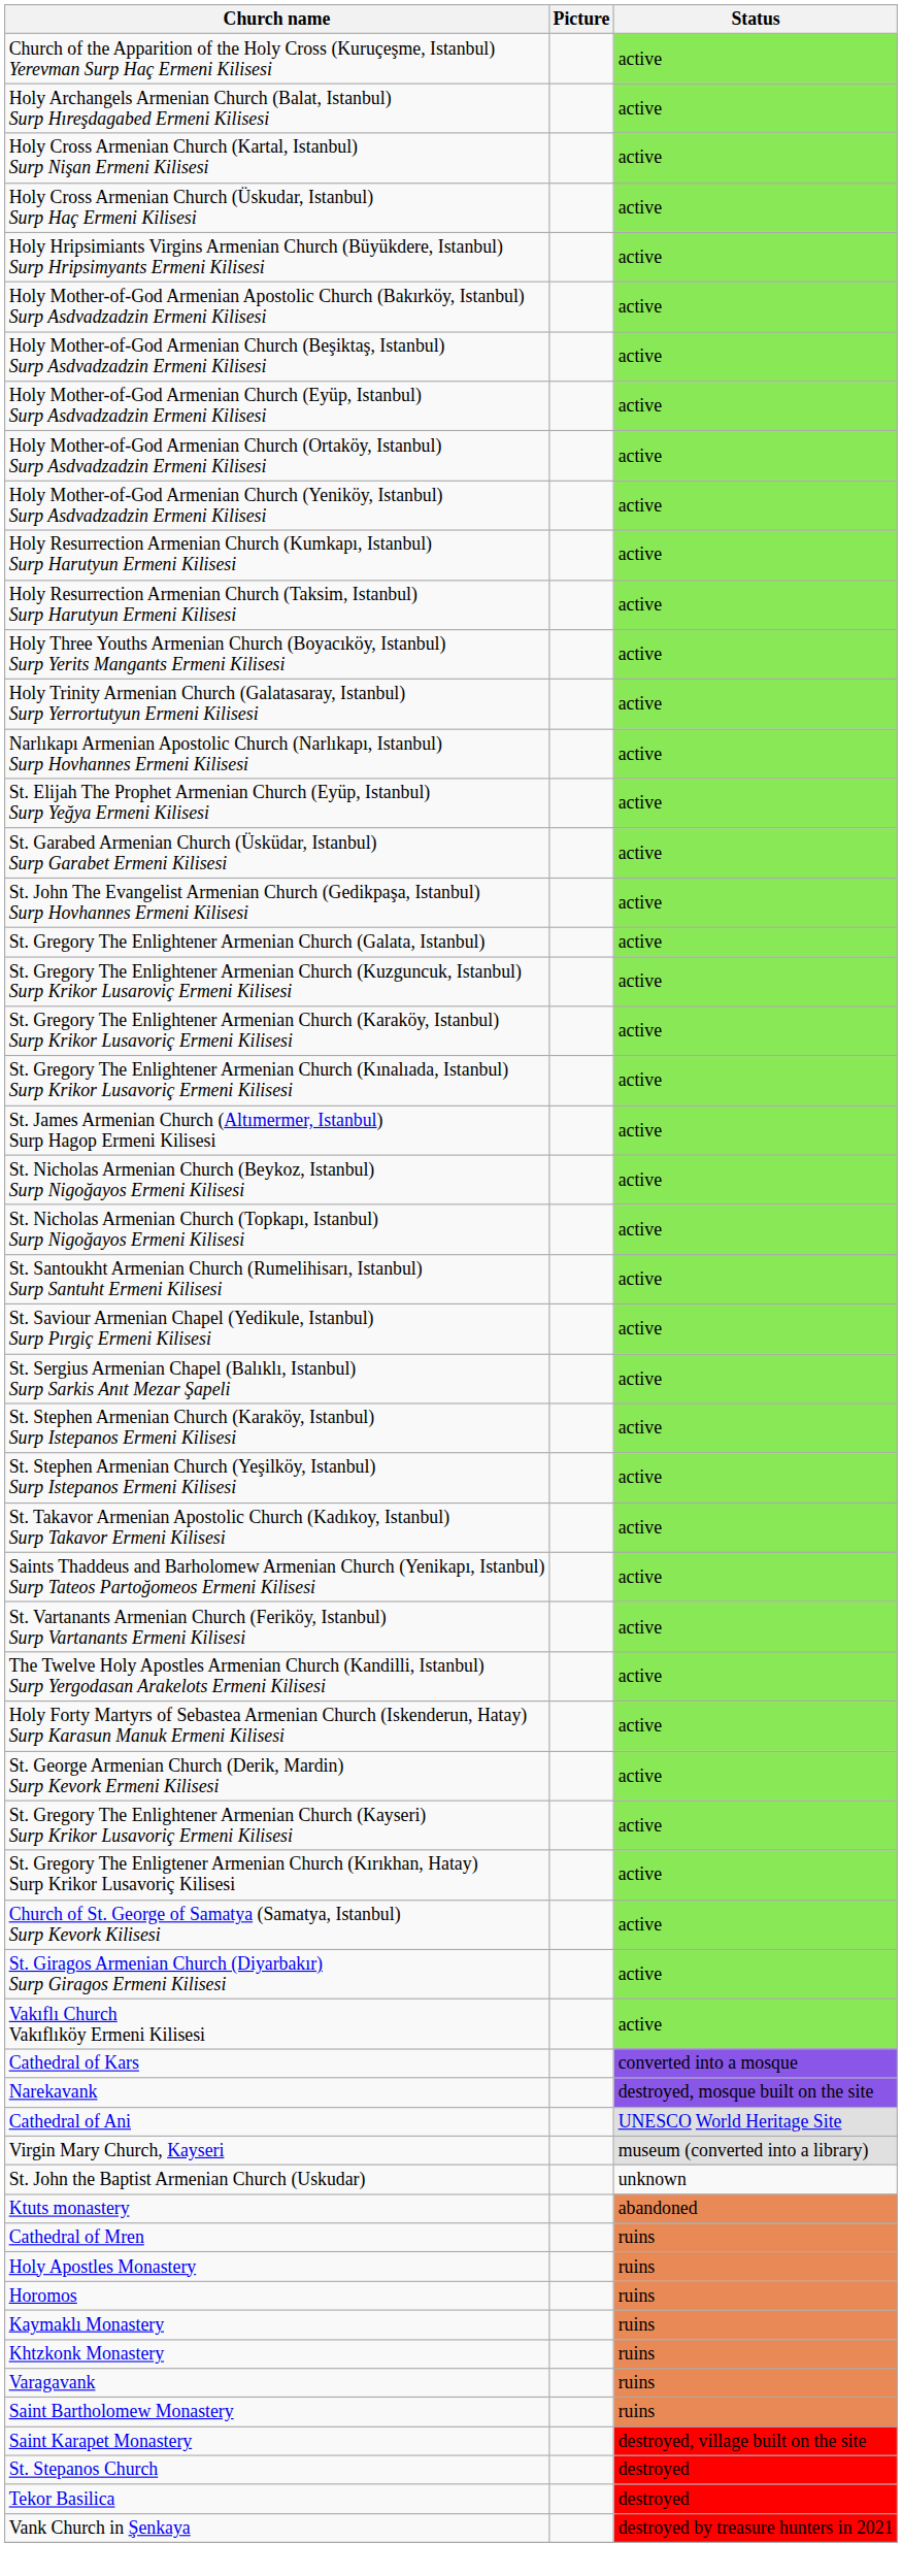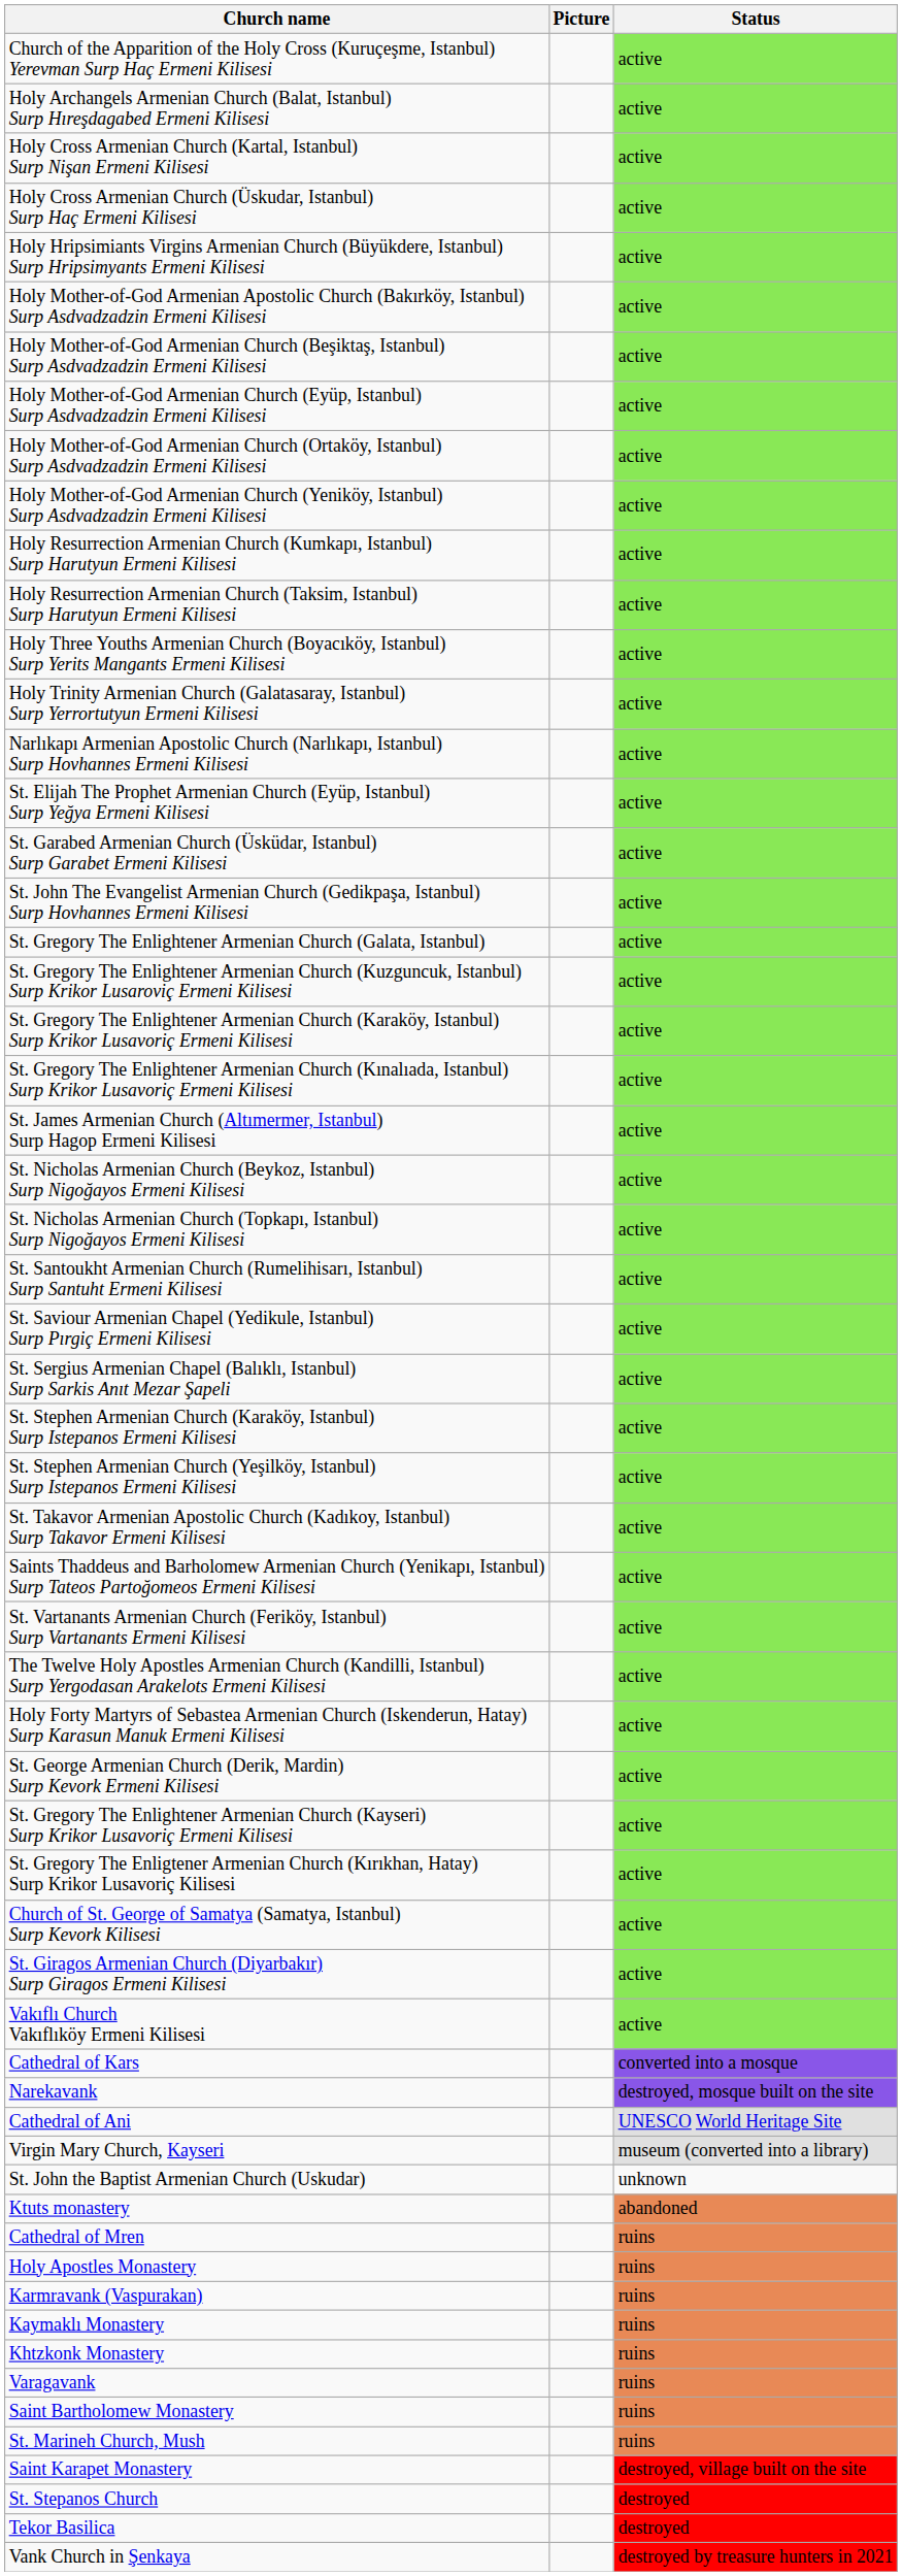- row: Horomos | ruins
+ row: Karmravank (Vaspurakan) | ruins
+ row: St. Marineh Church, Mush | ruins
